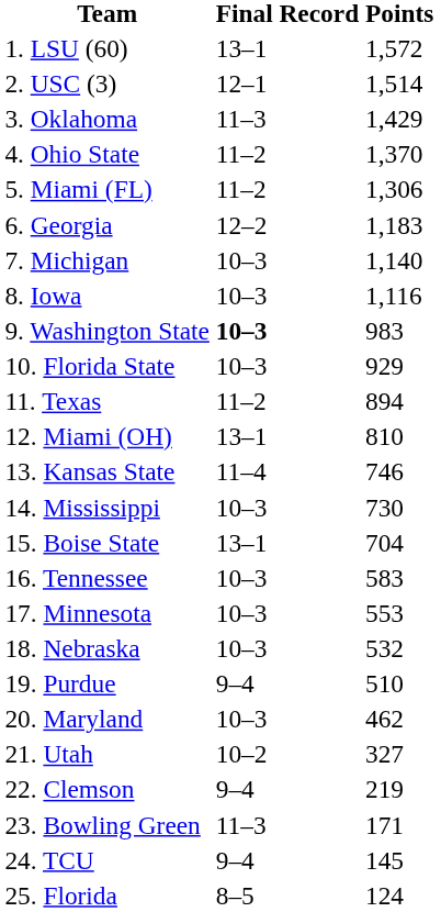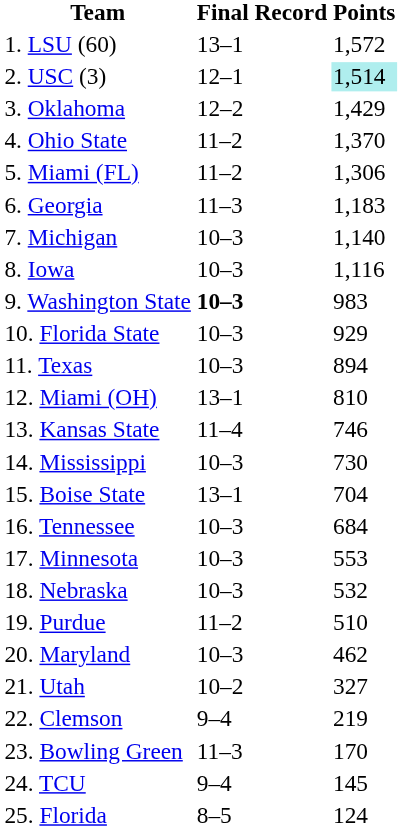2. USC (3) | Points: no background -> paleturquoise background
3. Oklahoma | Final Record: 11–3 -> 12–2
6. Georgia | Final Record: 12–2 -> 11–3
11. Texas | Final Record: 11–2 -> 10–3
16. Tennessee | Points: 583 -> 684
19. Purdue | Final Record: 9–4 -> 11–2
23. Bowling Green | Points: 171 -> 170
